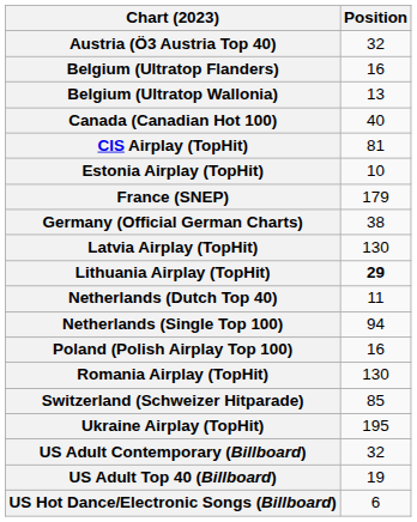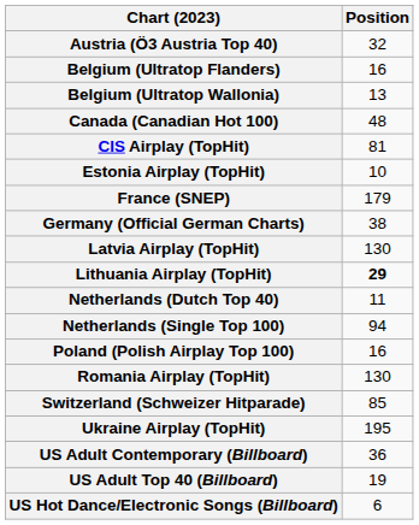Canada (Canadian Hot 100) | Position: 40 -> 48
US Adult Contemporary (Billboard) | Position: 32 -> 36
